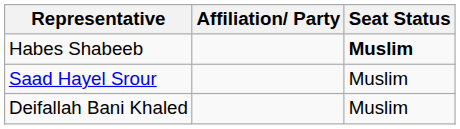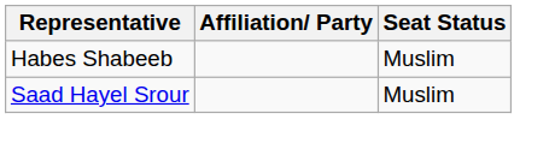Habes Shabeeb | Seat Status: bold -> normal
- row: Deifallah Bani Khaled | Muslim
